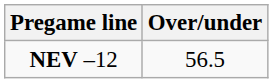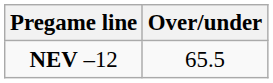NEV –12 | Over/under: 56.5 -> 65.5
